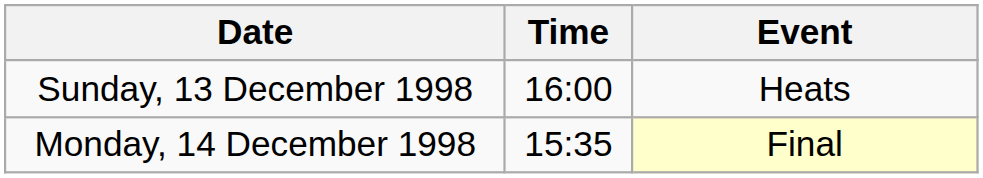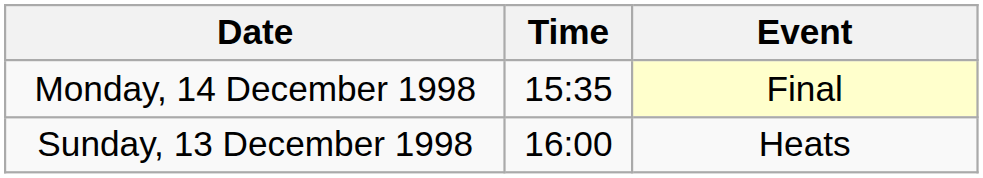rows swapped: Sunday, 13 December 1998 <-> Monday, 14 December 1998
